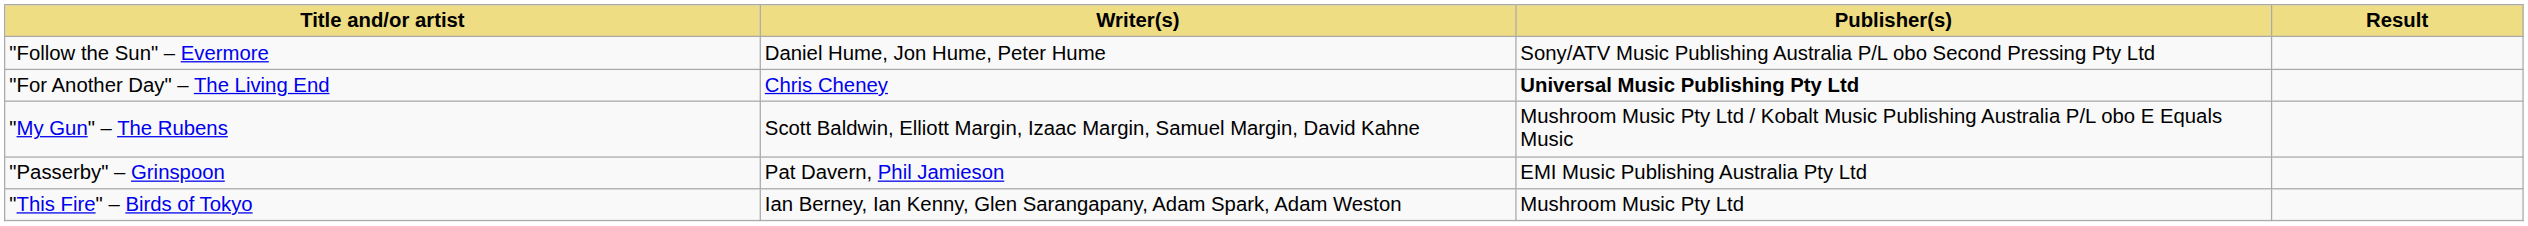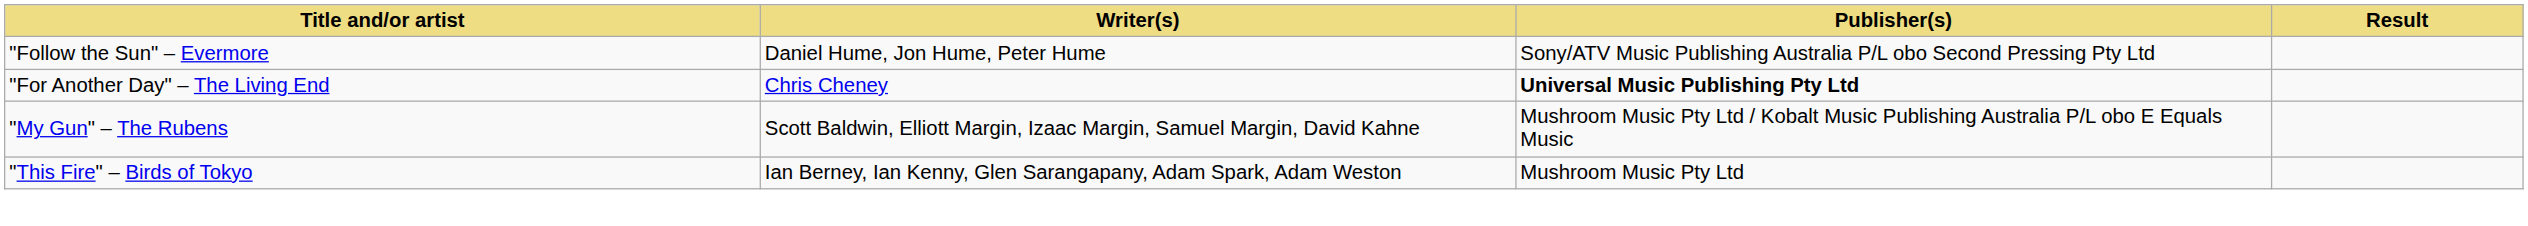- row: "Passerby" – Grinspoon | Pat Davern, Phil Jamieson | EMI Music Publishing Australia Pty Ltd
